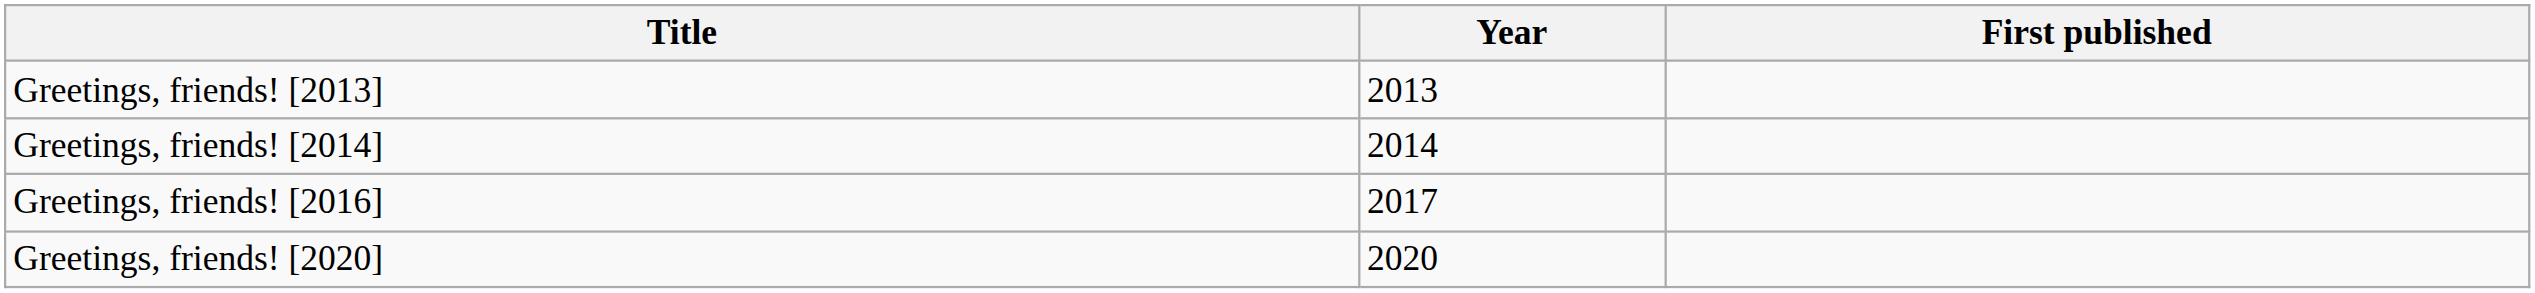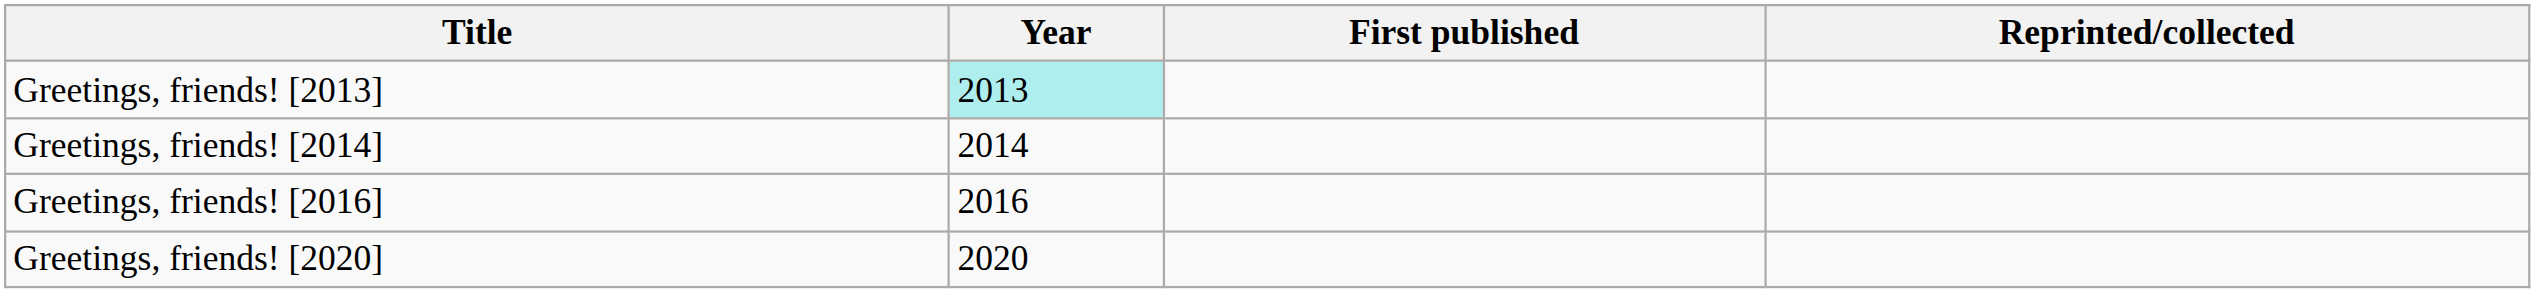+ column: Reprinted/collected
Greetings, friends! [2013] | Year: no background -> paleturquoise background
Greetings, friends! [2016] | Year: 2017 -> 2016
